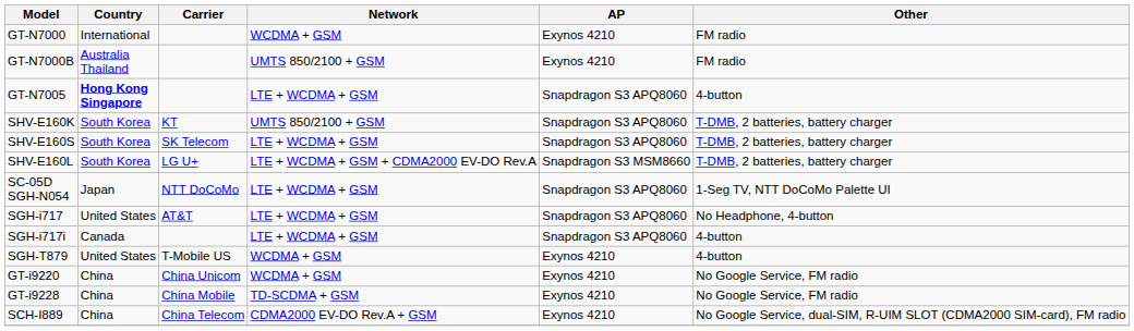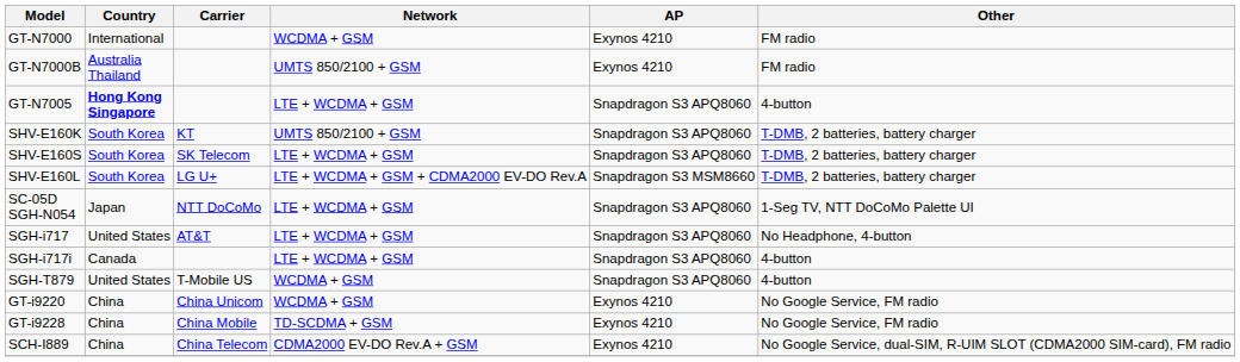SGH-T879 | AP: Exynos 4210 -> Snapdragon S3 APQ8060
